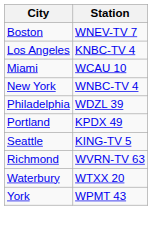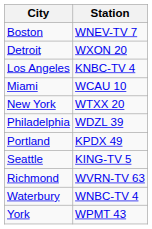+ row: Detroit | WXON 20
New York | Station: WNBC-TV 4 -> WTXX 20
Waterbury | Station: WTXX 20 -> WNBC-TV 4
